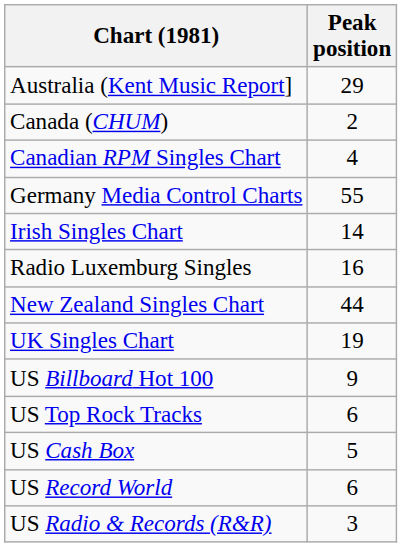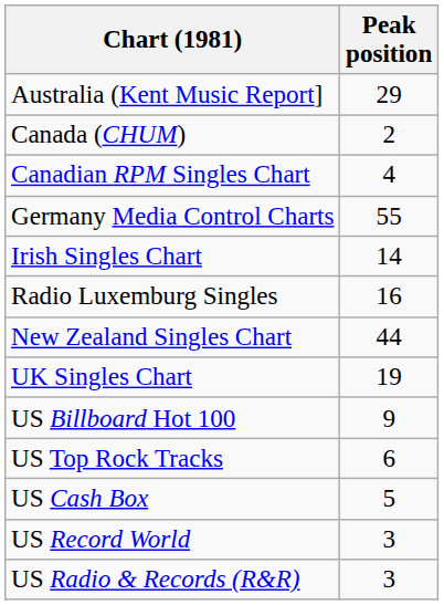US Record World | Peak position: 6 -> 3
